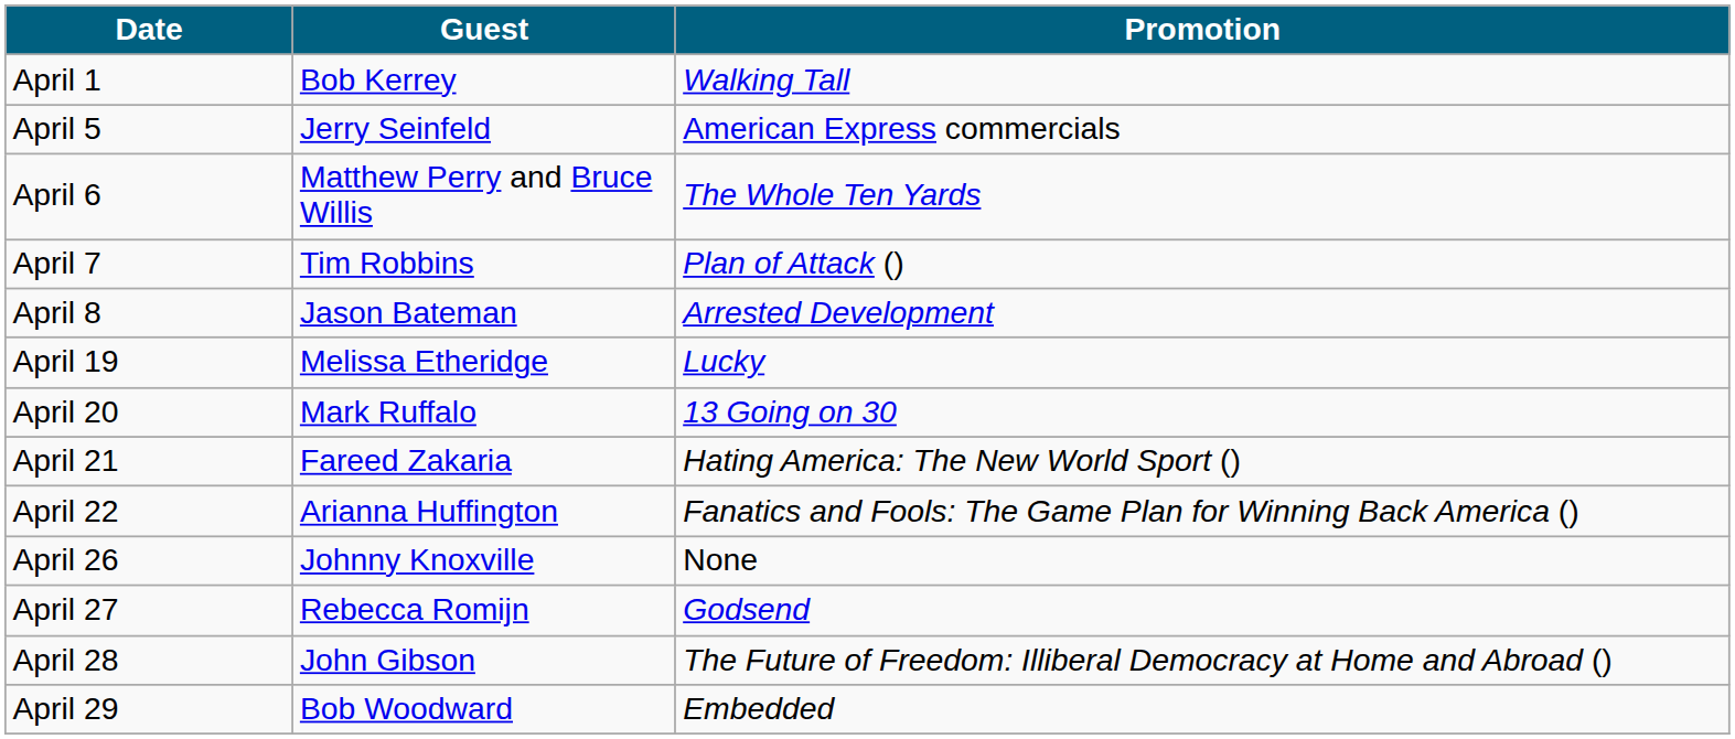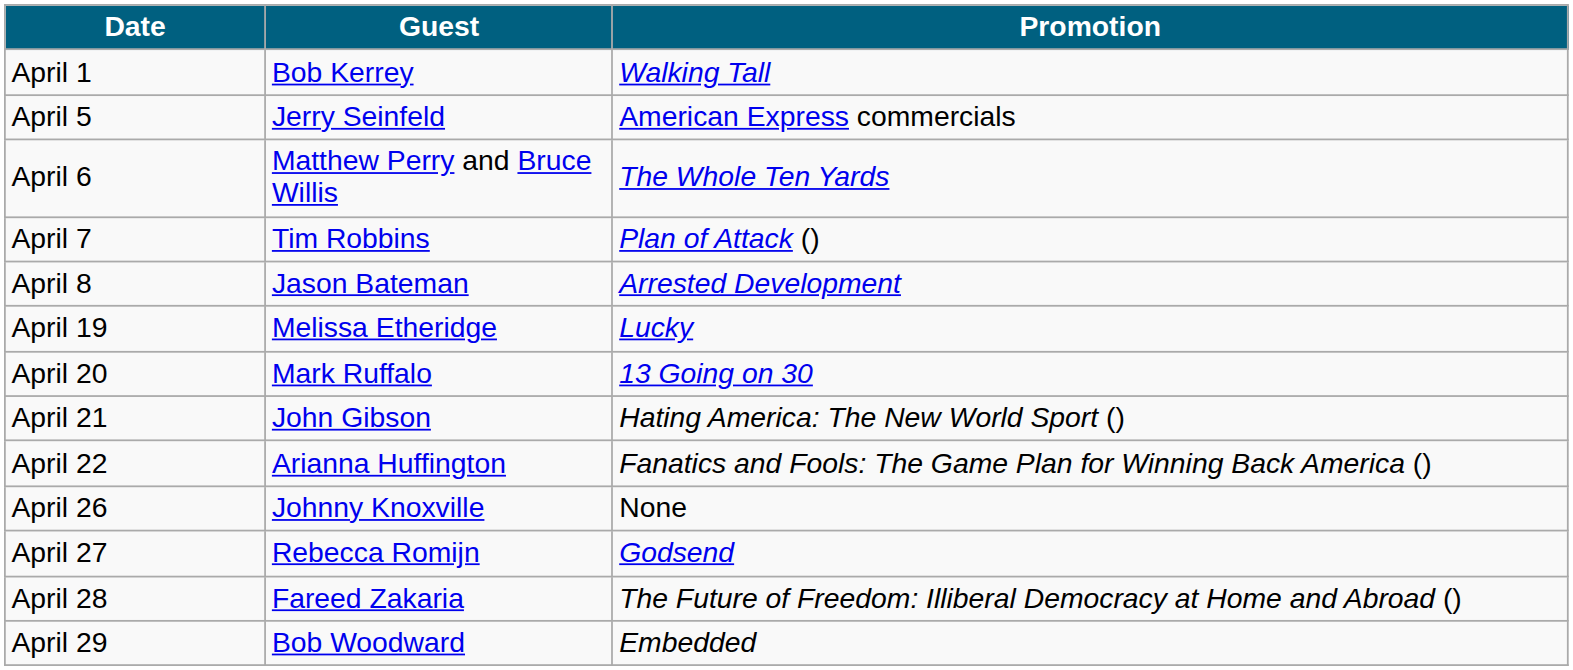April 21 | Guest: Fareed Zakaria -> John Gibson
April 28 | Guest: John Gibson -> Fareed Zakaria
